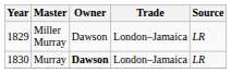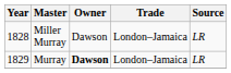Miller Murray | Year: 1829 -> 1828
Murray | Year: 1830 -> 1829
